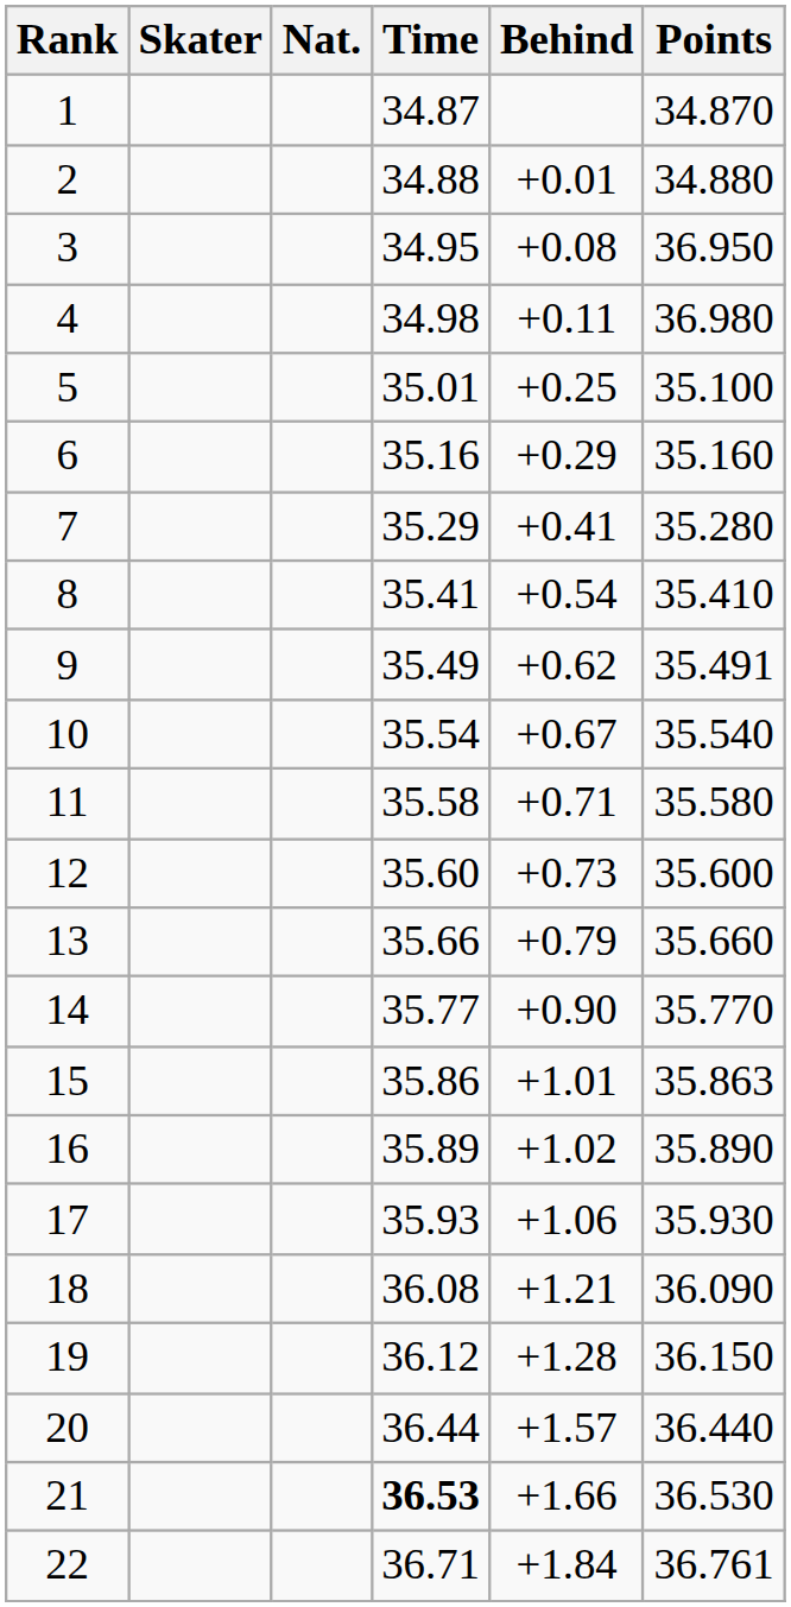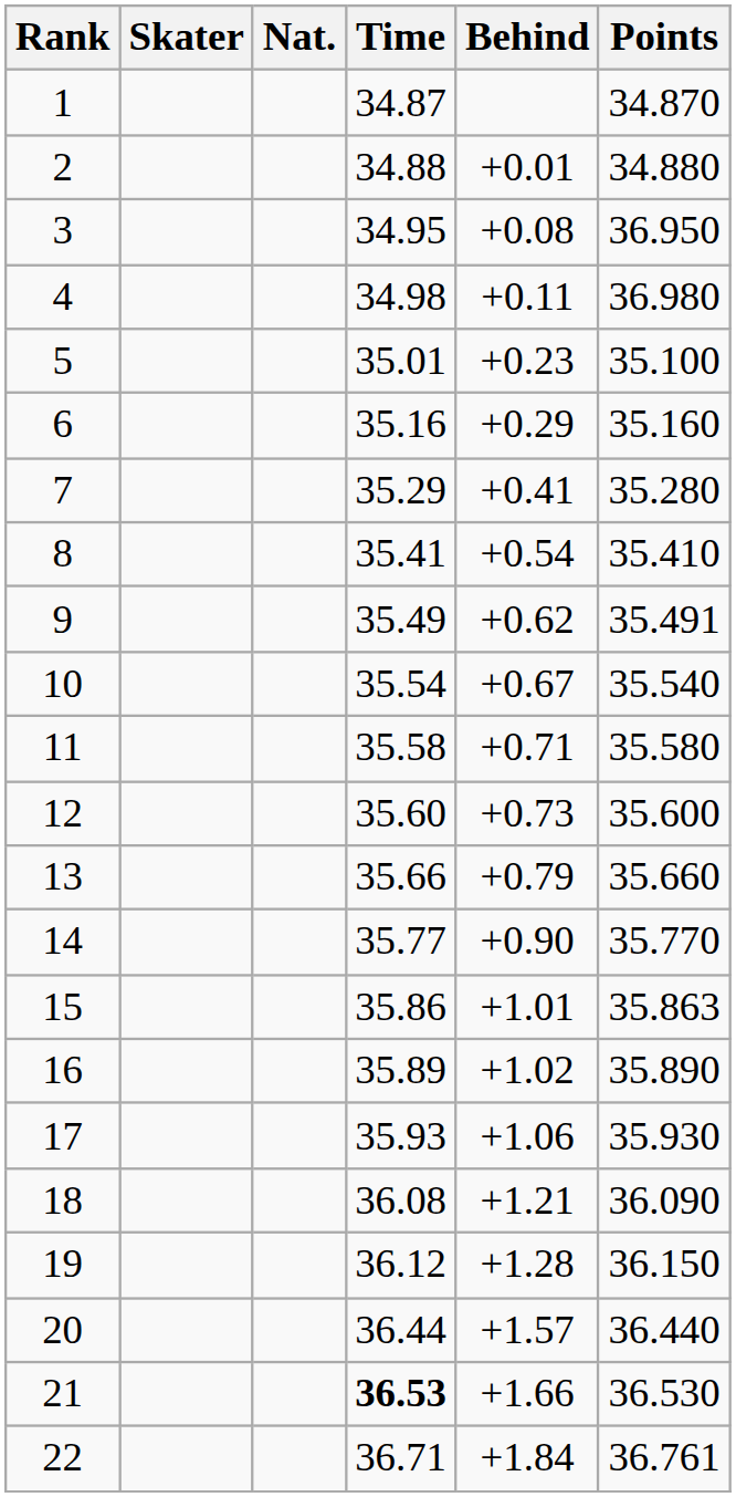5 | Behind: +0.25 -> +0.23
